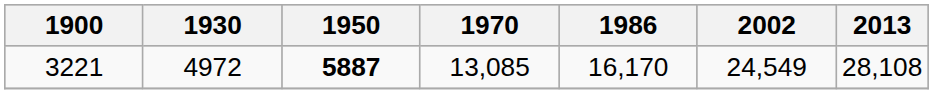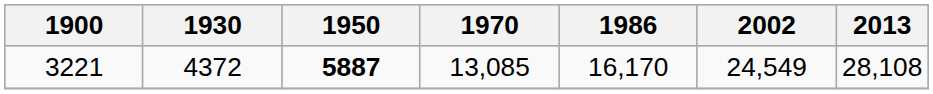3221 | 1930: 4972 -> 4372
